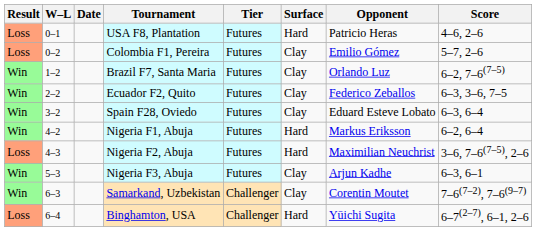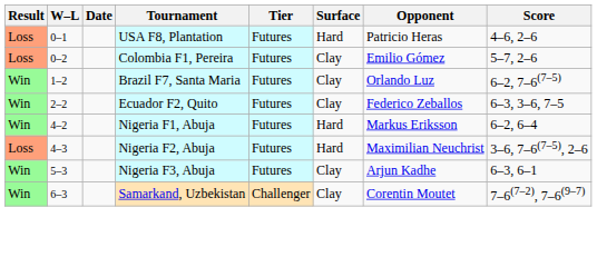- row: Win | 3–2 | Spain F28, Oviedo | Futures | Clay | Eduard Esteve Lobato | 6–3, 6–4
- row: Loss | 6–4 | Binghamton, USA | Challenger | Hard | Yūichi Sugita | 6–7(2–7), 6–1, 2–6
